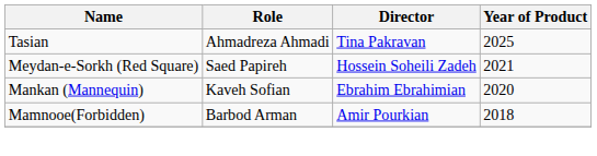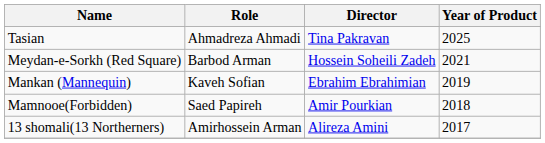Meydan-e-Sorkh (Red Square) | Role: Saed Papireh -> Barbod Arman
Mankan (Mannequin) | Year of Product: 2020 -> 2019
Mamnooe(Forbidden) | Role: Barbod Arman -> Saed Papireh
+ row: 13 shomali(13 Northerners) | Amirhossein Arman | Alireza Amini | 2017
